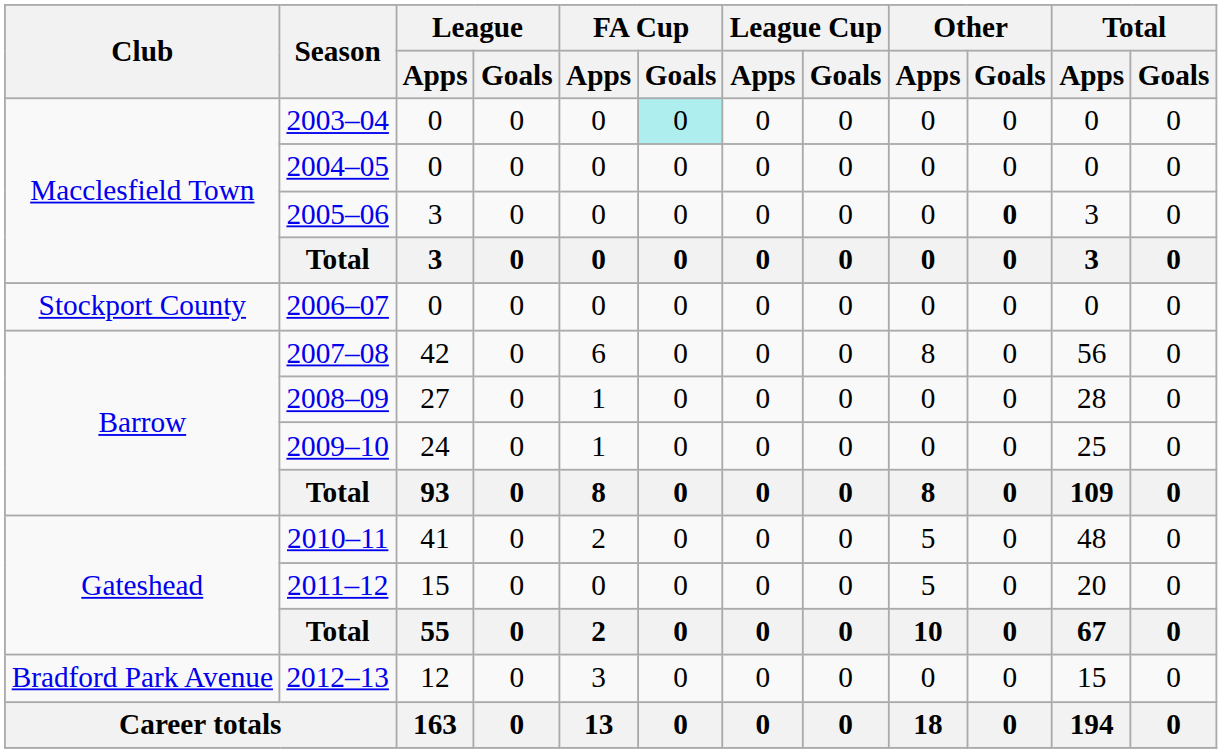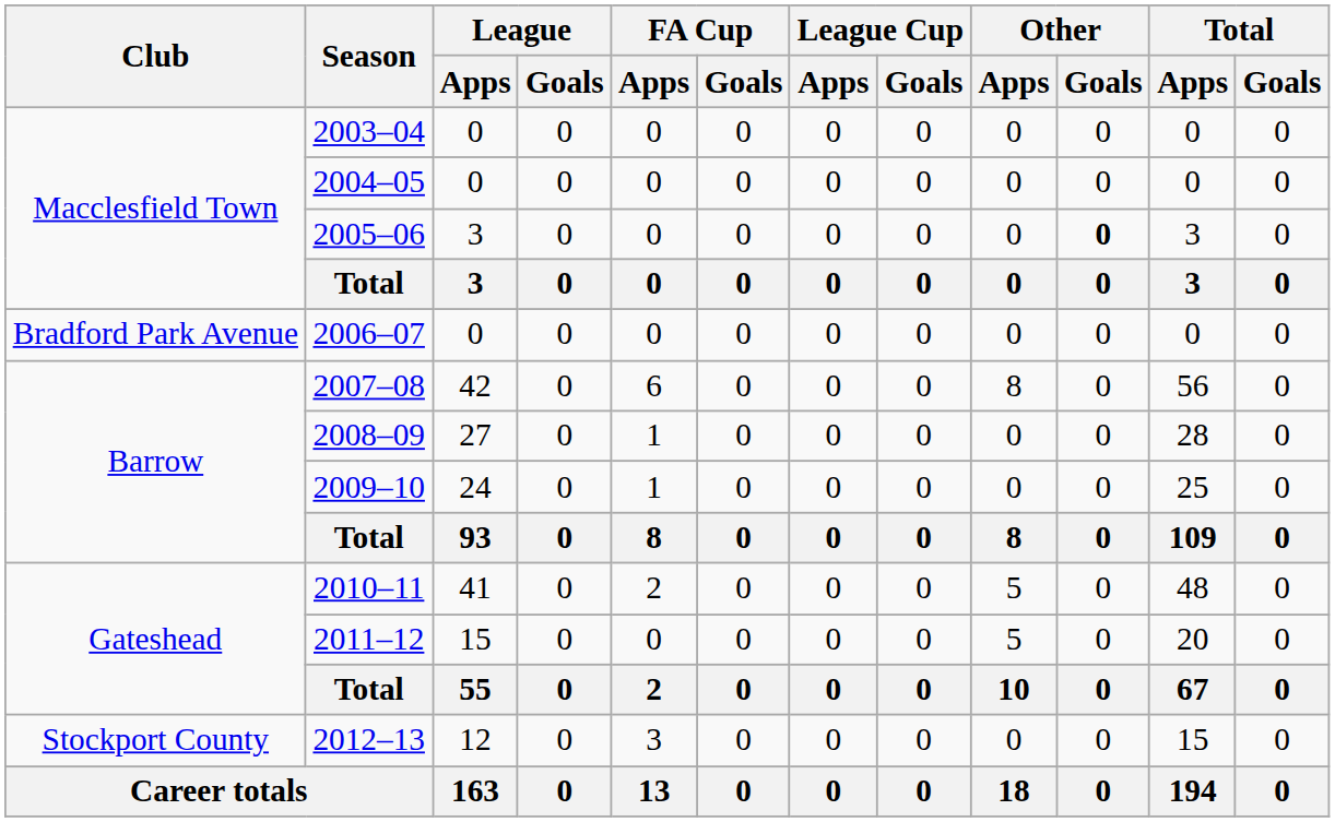2003–04 | FA Cup / Goals: paleturquoise background -> no background
2006–07 | Club: Stockport County -> Bradford Park Avenue
2012–13 | Club: Bradford Park Avenue -> Stockport County
